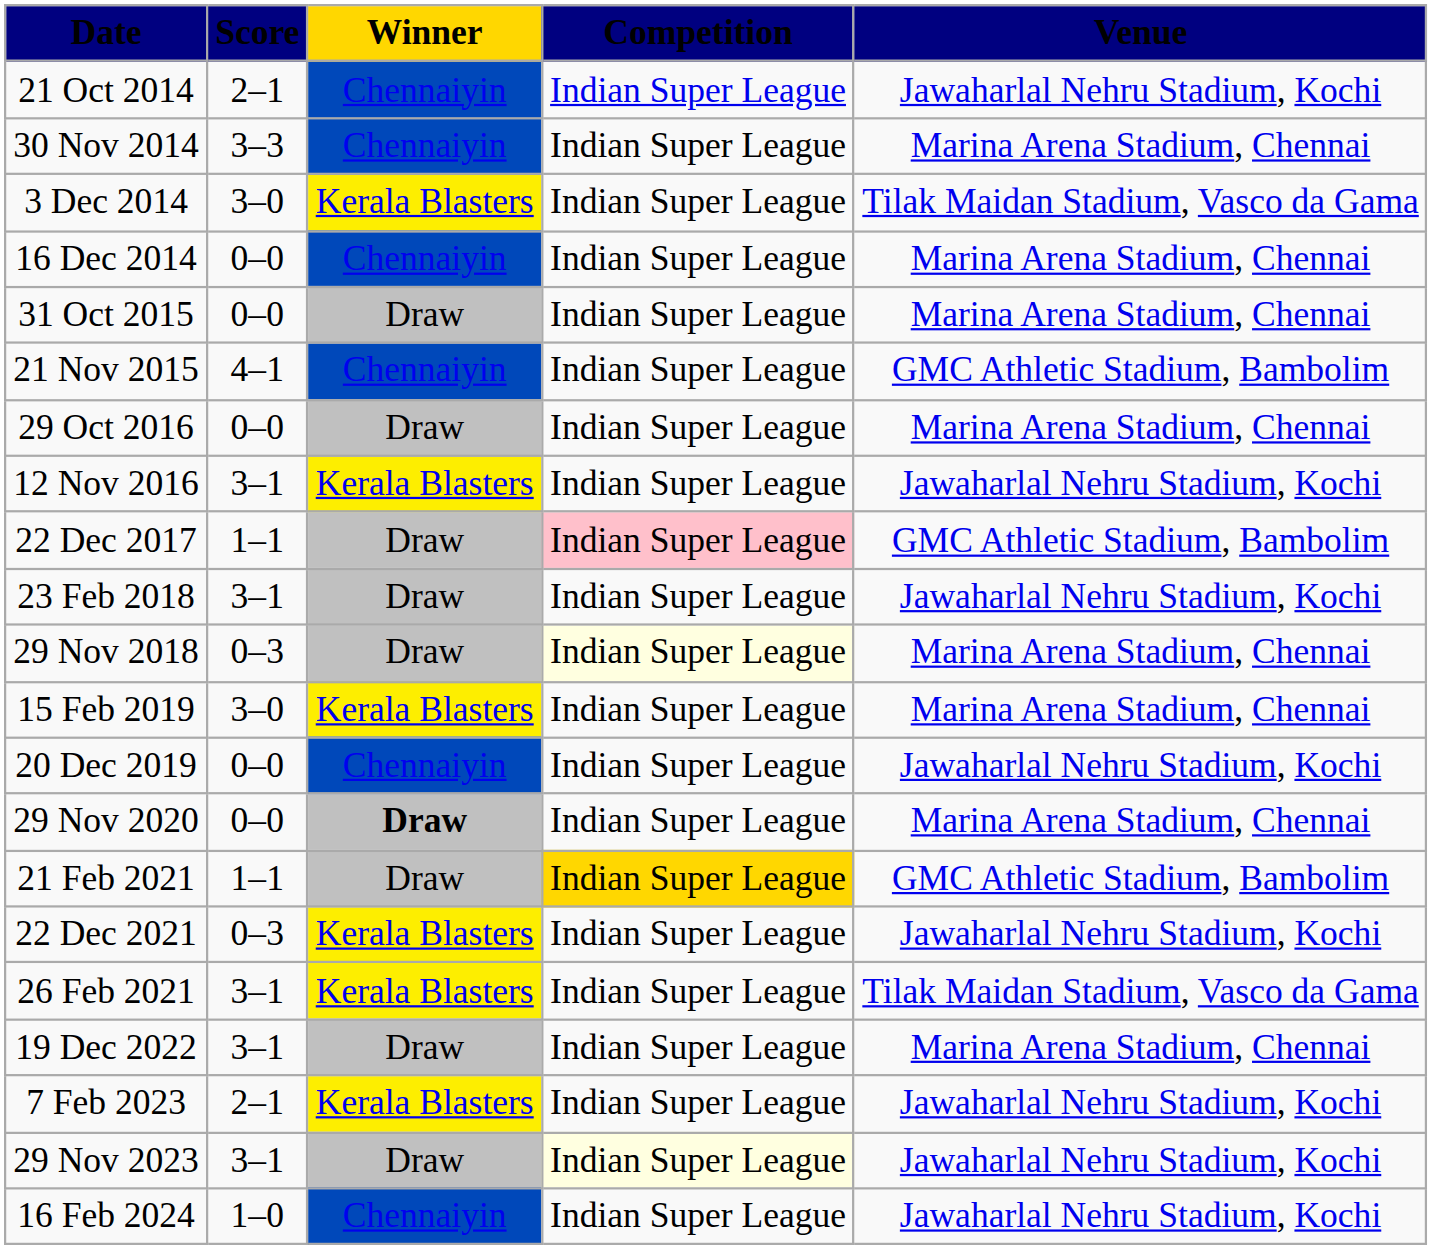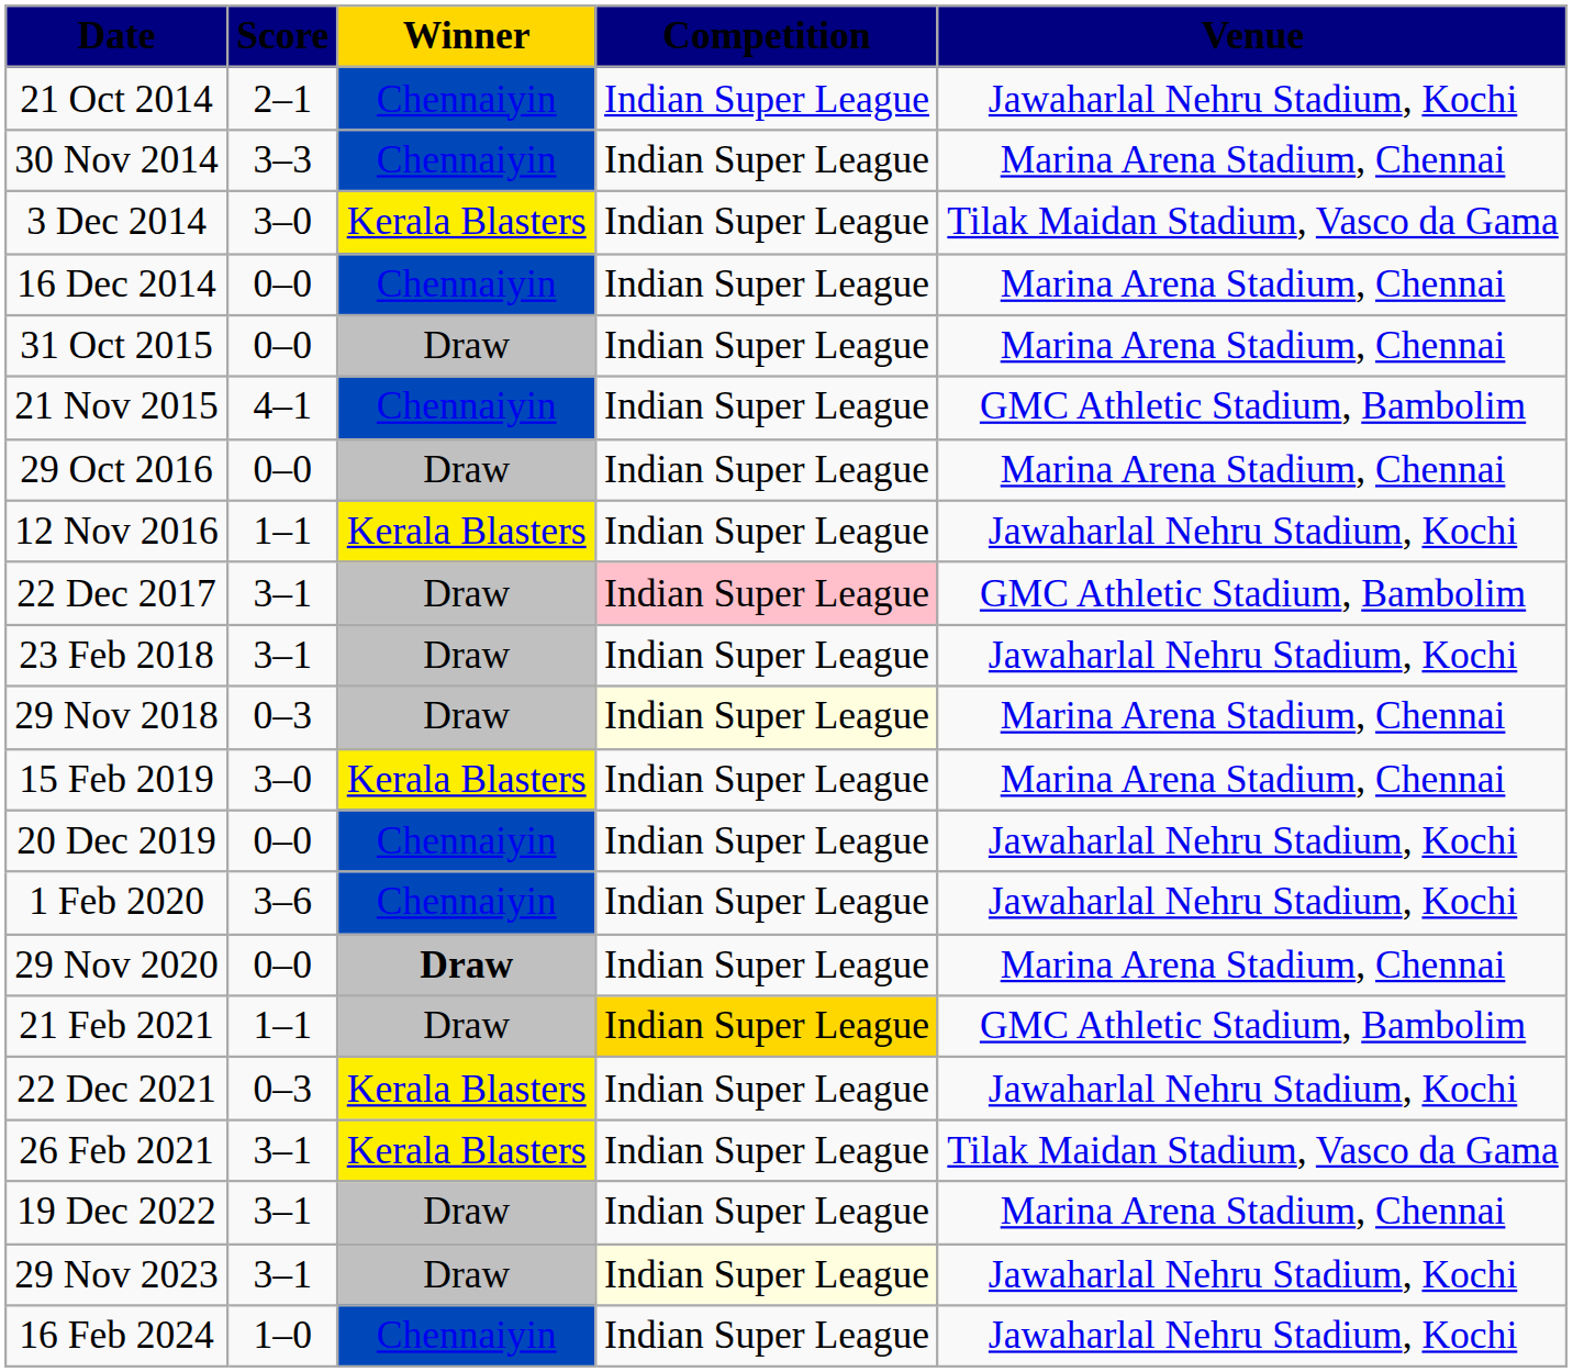12 Nov 2016 | Score: 3–1 -> 1–1
22 Dec 2017 | Score: 1–1 -> 3–1
+ row: 1 Feb 2020 | 3–6 | Chennaiyin | Indian Super League | Jawaharlal Nehru Stadium, Kochi
- row: 7 Feb 2023 | 2–1 | Kerala Blasters | Indian Super League | Jawaharlal Nehru Stadium, Kochi
